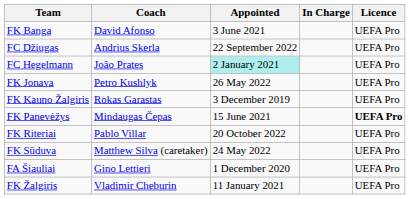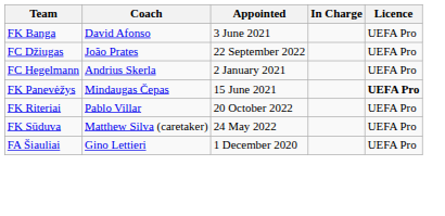FC Džiugas | Coach: Andrius Skerla -> João Prates
FC Hegelmann | Coach: João Prates -> Andrius Skerla
FC Hegelmann | Appointed: paleturquoise background -> no background
- row: FK Jonava | Petro Kushlyk | 26 May 2022 | UEFA Pro
- row: FK Kauno Žalgiris | Rokas Garastas | 3 December 2019 | UEFA Pro
- row: FK Žalgiris | Vladimir Cheburin | 11 January 2021 | UEFA Pro
